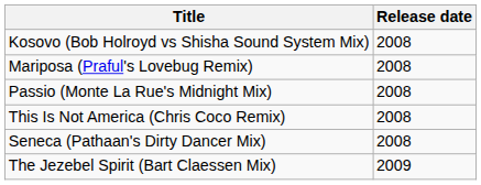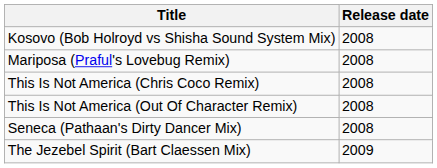- row: Passio (Monte La Rue's Midnight Mix) | 2008
+ row: This Is Not America (Out Of Character Remix) | 2008
